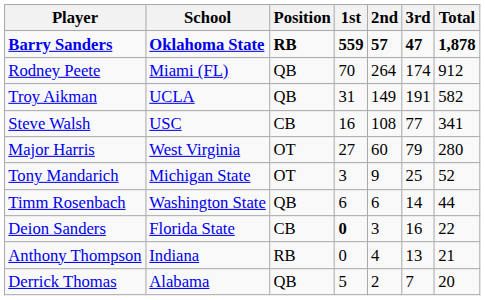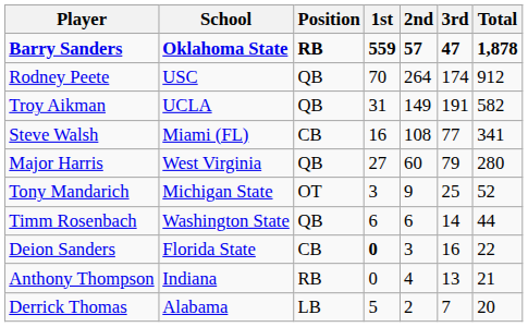Rodney Peete | School: Miami (FL) -> USC
Steve Walsh | School: USC -> Miami (FL)
Major Harris | Position: OT -> QB
Derrick Thomas | Position: QB -> LB
